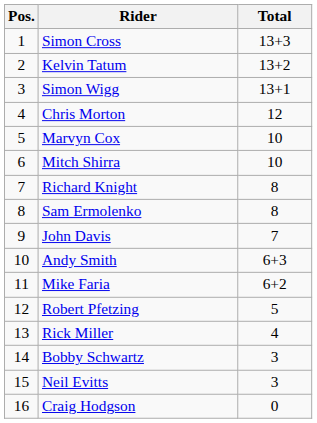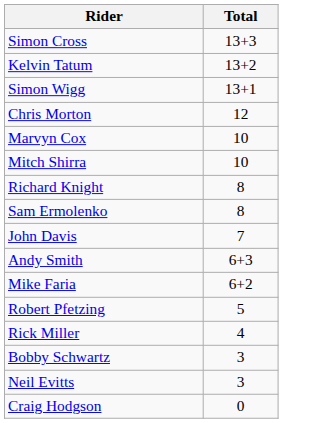- column: Pos. | 1 | 2 | 3 | 4 | 5 | 6 | 7 | 8 | 9 | 10 | 11 | 12 | 13 | 14 | 15 | 16
